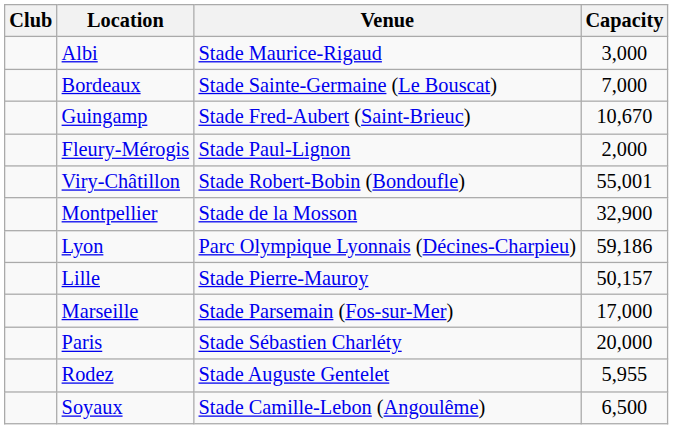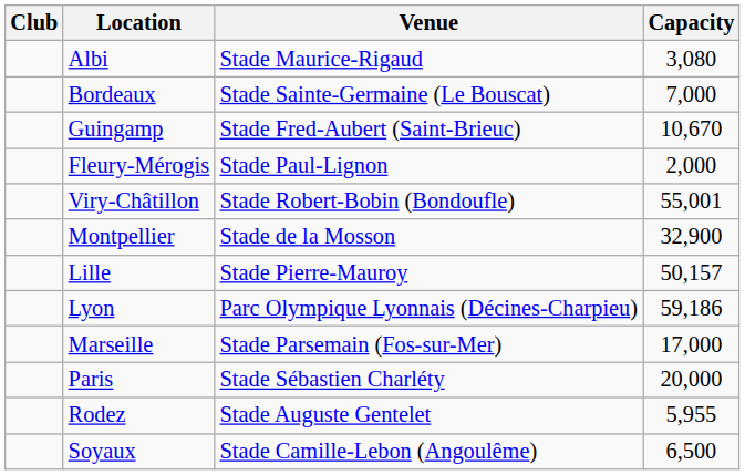Albi | Capacity: 3,000 -> 3,080
rows swapped: Lille <-> Lyon
